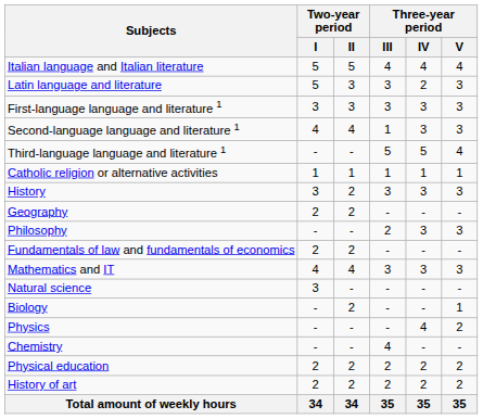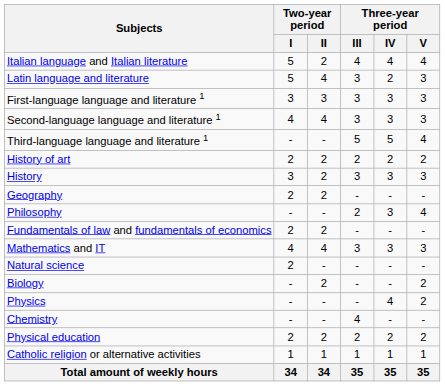Italian language and Italian literature | Two-year period / II: 5 -> 2
Latin language and literature | Two-year period / II: 3 -> 4
Second-language language and literature 1 | Three-year period / III: 1 -> 3
rows swapped: History of art <-> Catholic religion or alternative activities
Philosophy | Three-year period / V: 3 -> 4
Natural science | Two-year period / I: 3 -> 2
Biology | Three-year period / V: 1 -> 2
